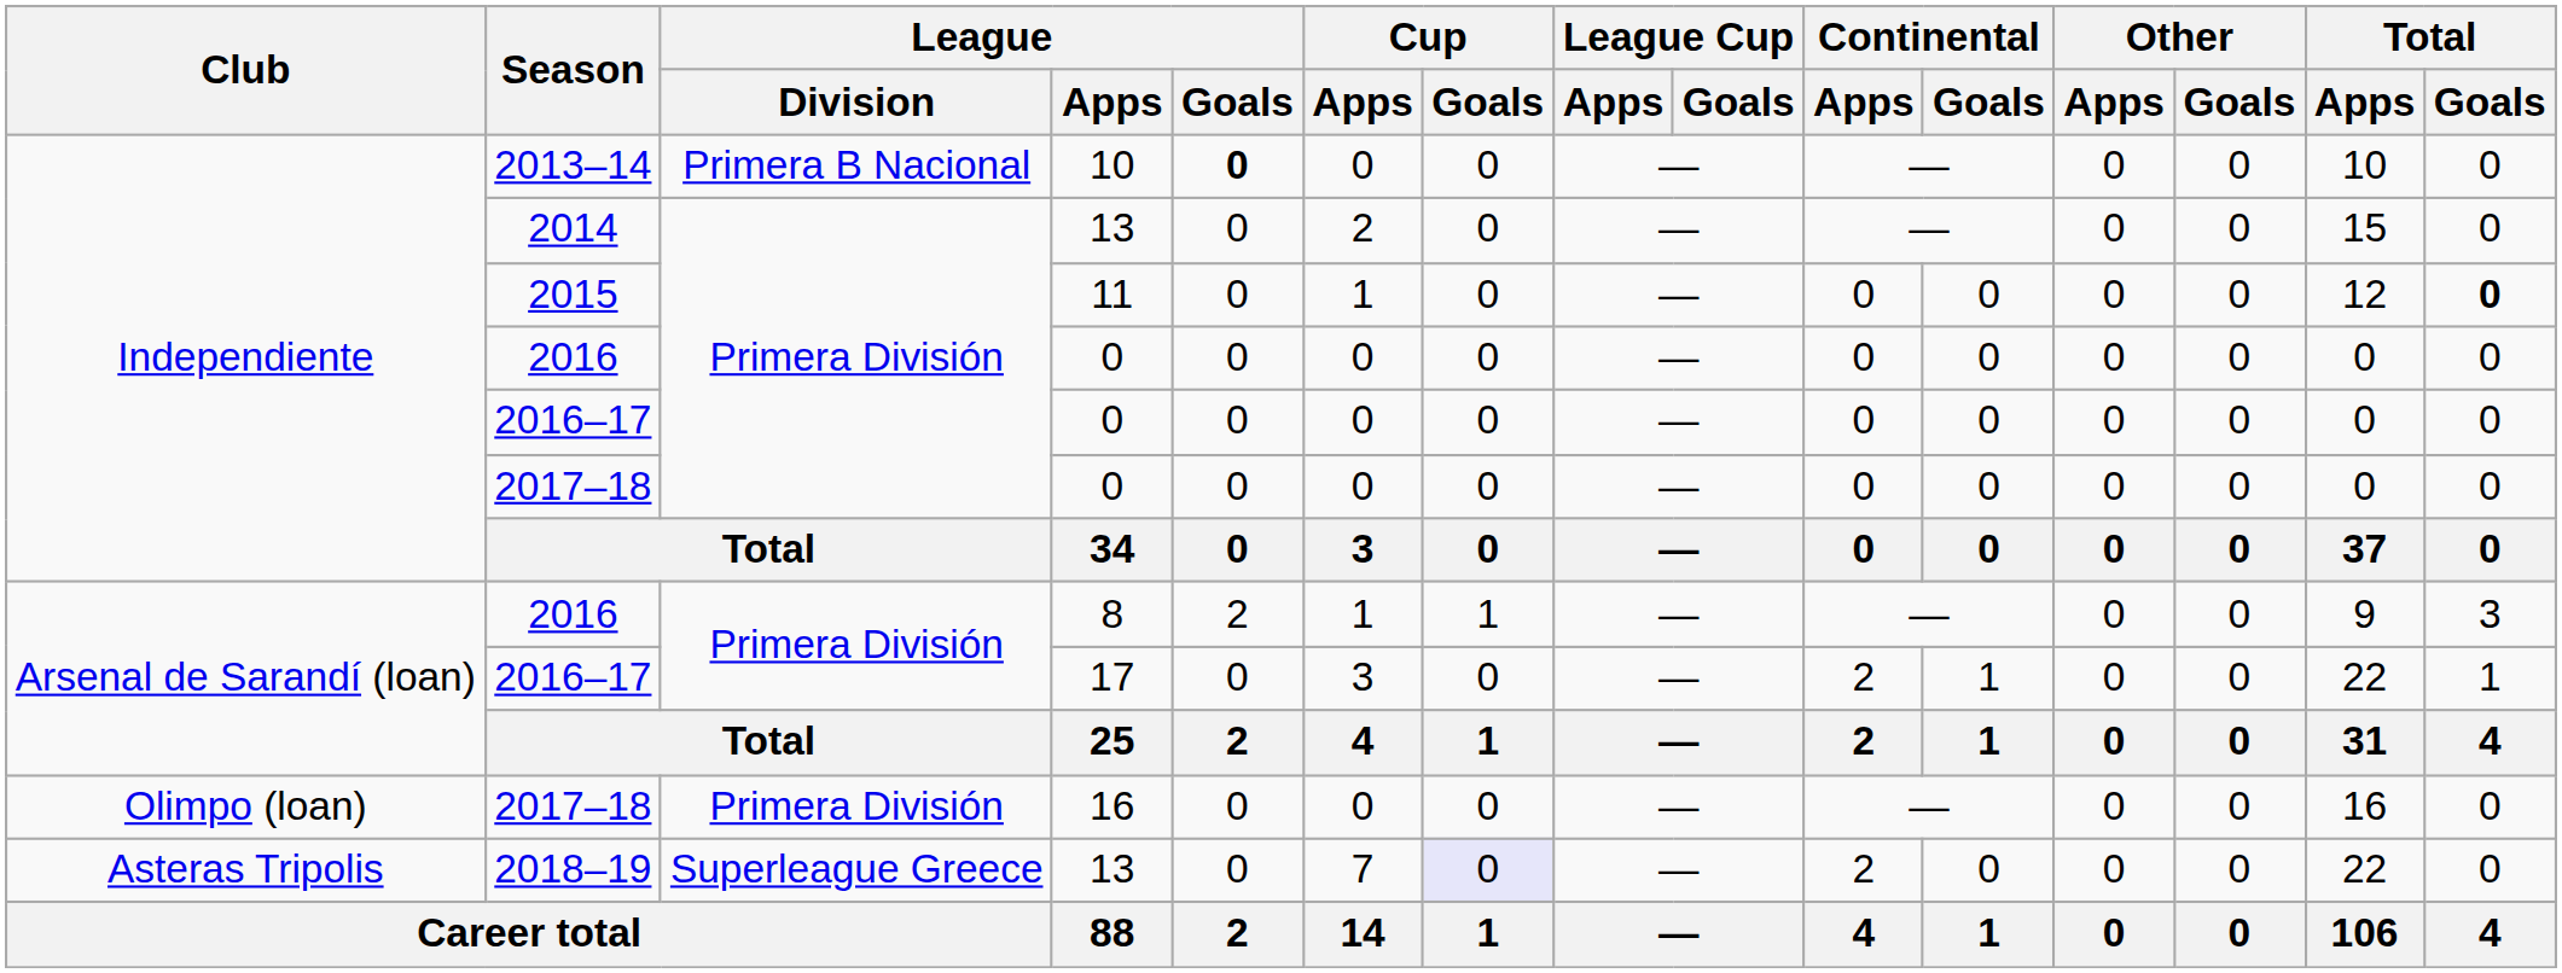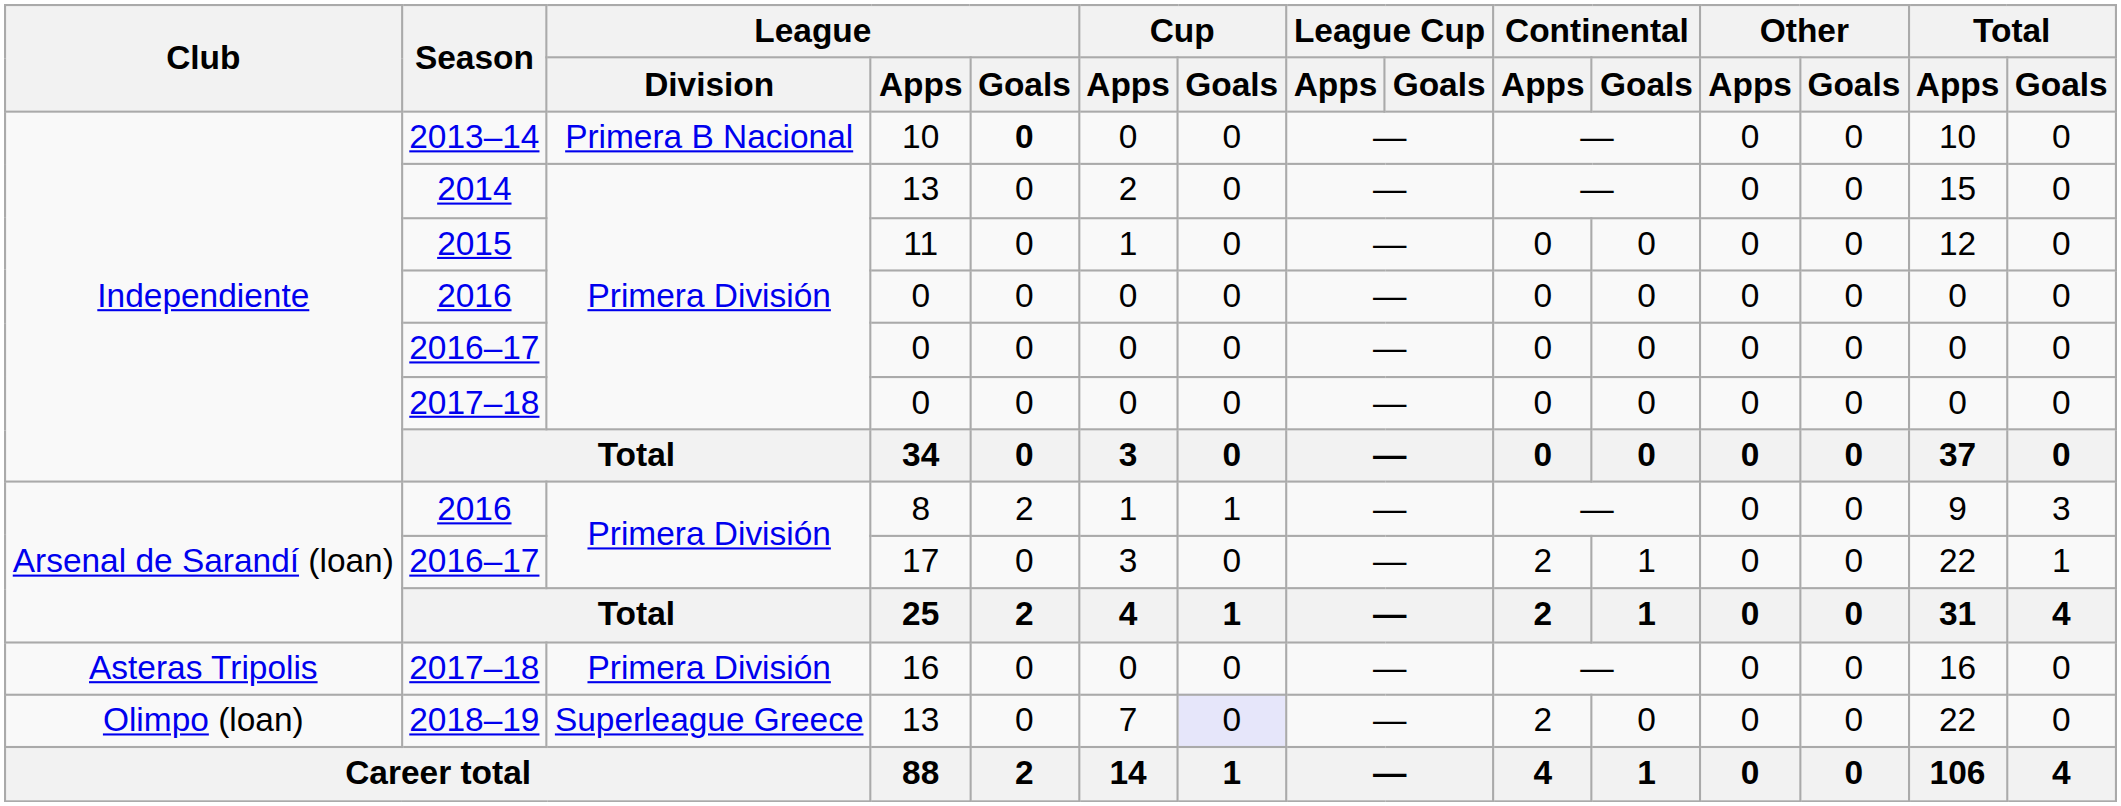2015 | Total / Goals: bold -> normal
2017–18 / 16 | Club: Olimpo (loan) -> Asteras Tripolis
2018–19 | Club: Asteras Tripolis -> Olimpo (loan)
